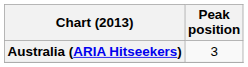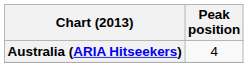Australia (ARIA Hitseekers) | Peak position: 3 -> 4
